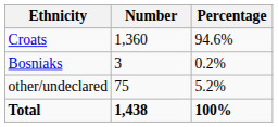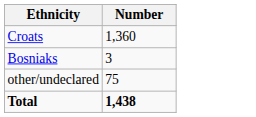- column: Percentage | 94.6% | 0.2% | 5.2% | 100%
